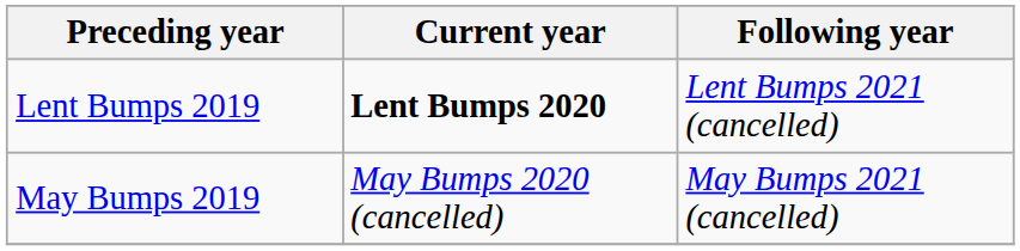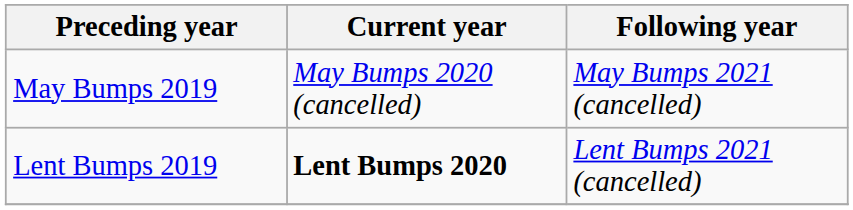rows swapped: Lent Bumps 2019 <-> May Bumps 2019
